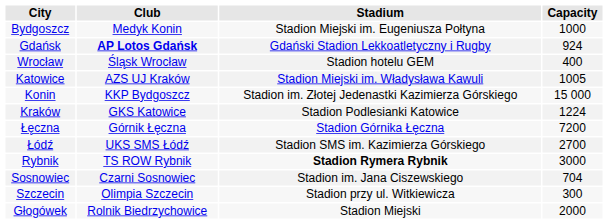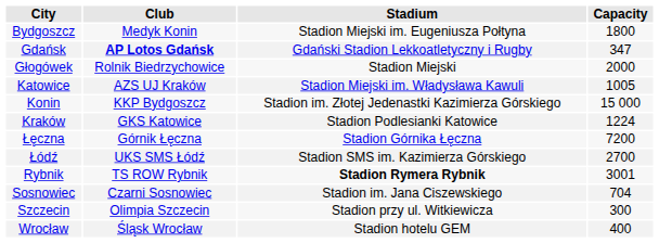Bydgoszcz | Capacity: 1000 -> 1800
Gdańsk | Capacity: 924 -> 347
rows swapped: Głogówek <-> Wrocław
Rybnik | Capacity: 3000 -> 3001
